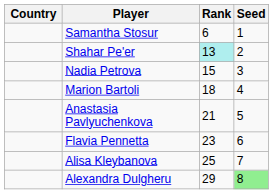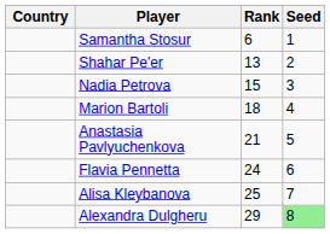Shahar Pe'er | Rank: paleturquoise background -> no background
Flavia Pennetta | Rank: 23 -> 24
